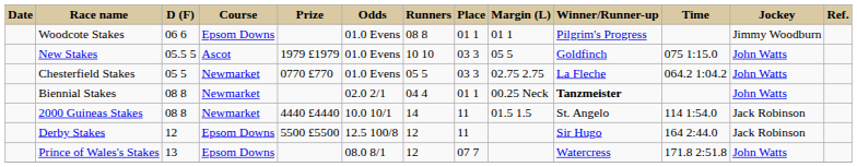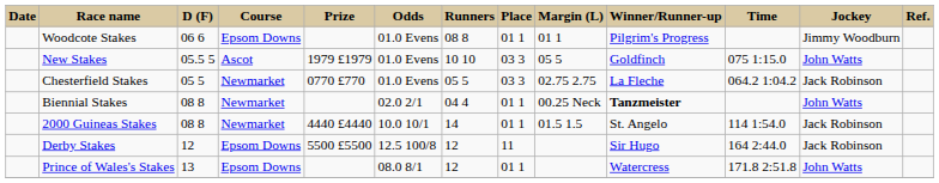Chesterfield Stakes | Jockey: John Watts -> Jack Robinson
2000 Guineas Stakes | Place: 11 -> 01 1
Prince of Wales's Stakes | Place: 07 7 -> 01 1
